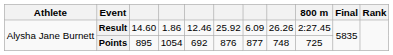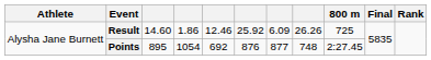Result | 800 m: 2:27.45 -> 725
Points | 800 m: 725 -> 2:27.45
